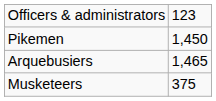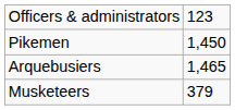Musketeers | column 2: 375 -> 379
